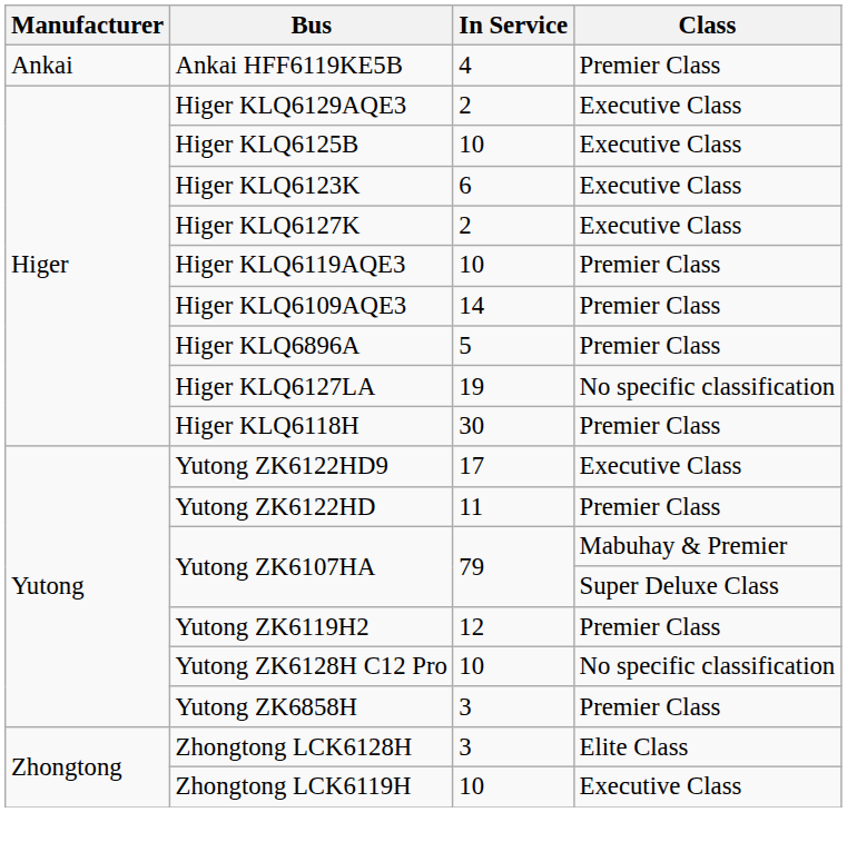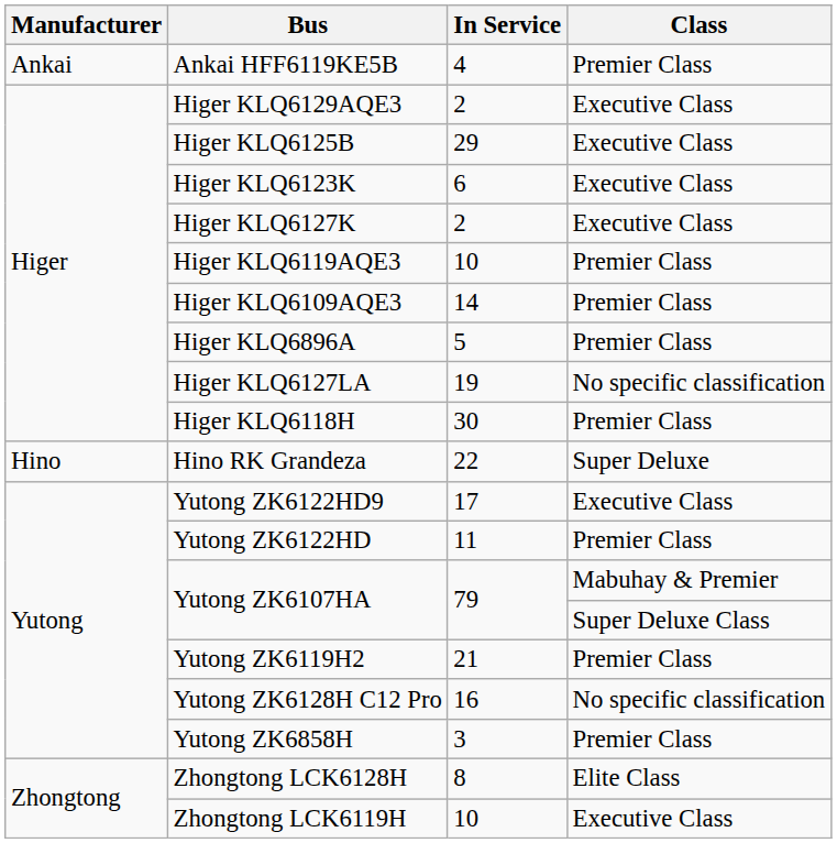Higer KLQ6125B | In Service: 10 -> 29
+ row: Hino | Hino RK Grandeza | 22 | Super Deluxe
Yutong ZK6119H2 | In Service: 12 -> 21
Yutong ZK6128H C12 Pro | In Service: 10 -> 16
Zhongtong LCK6128H | In Service: 3 -> 8
